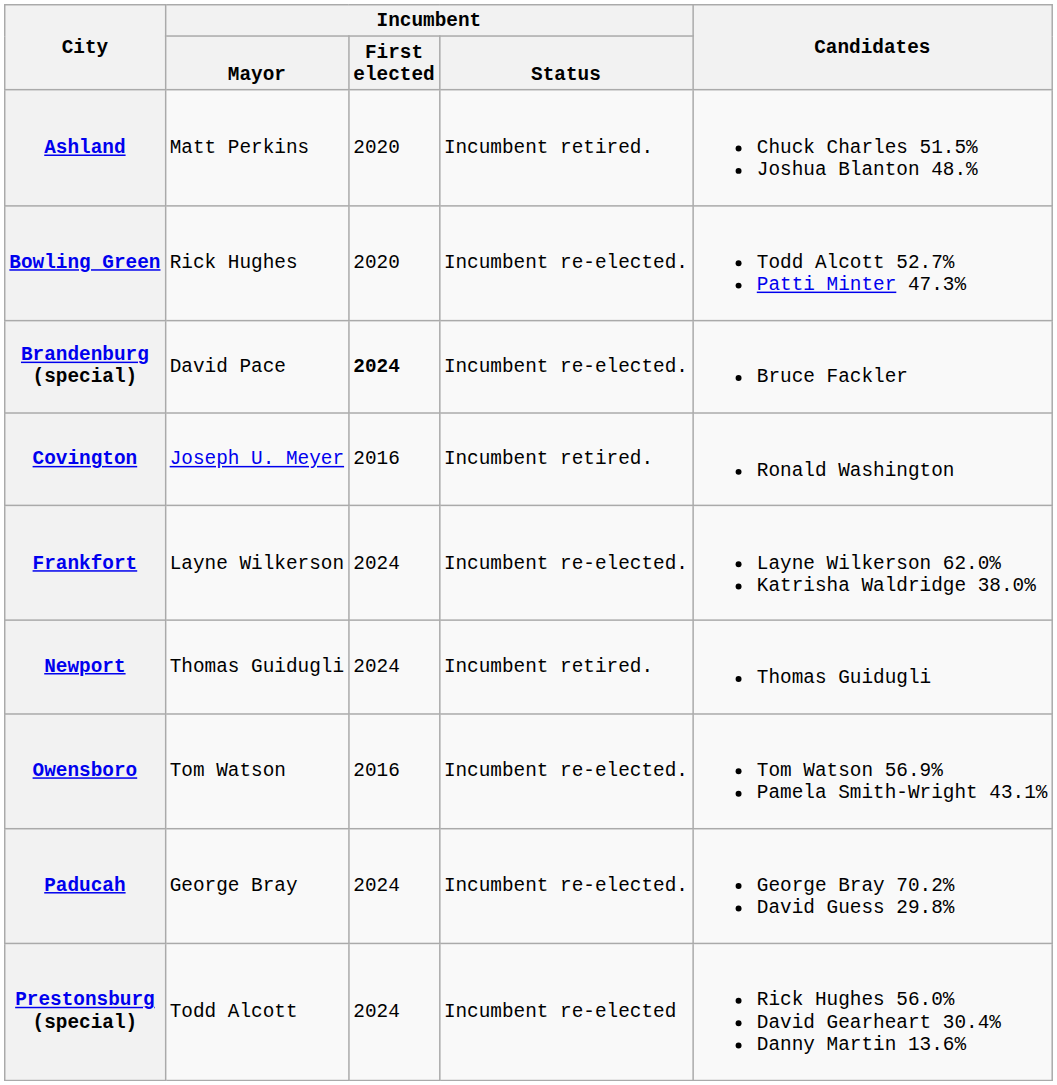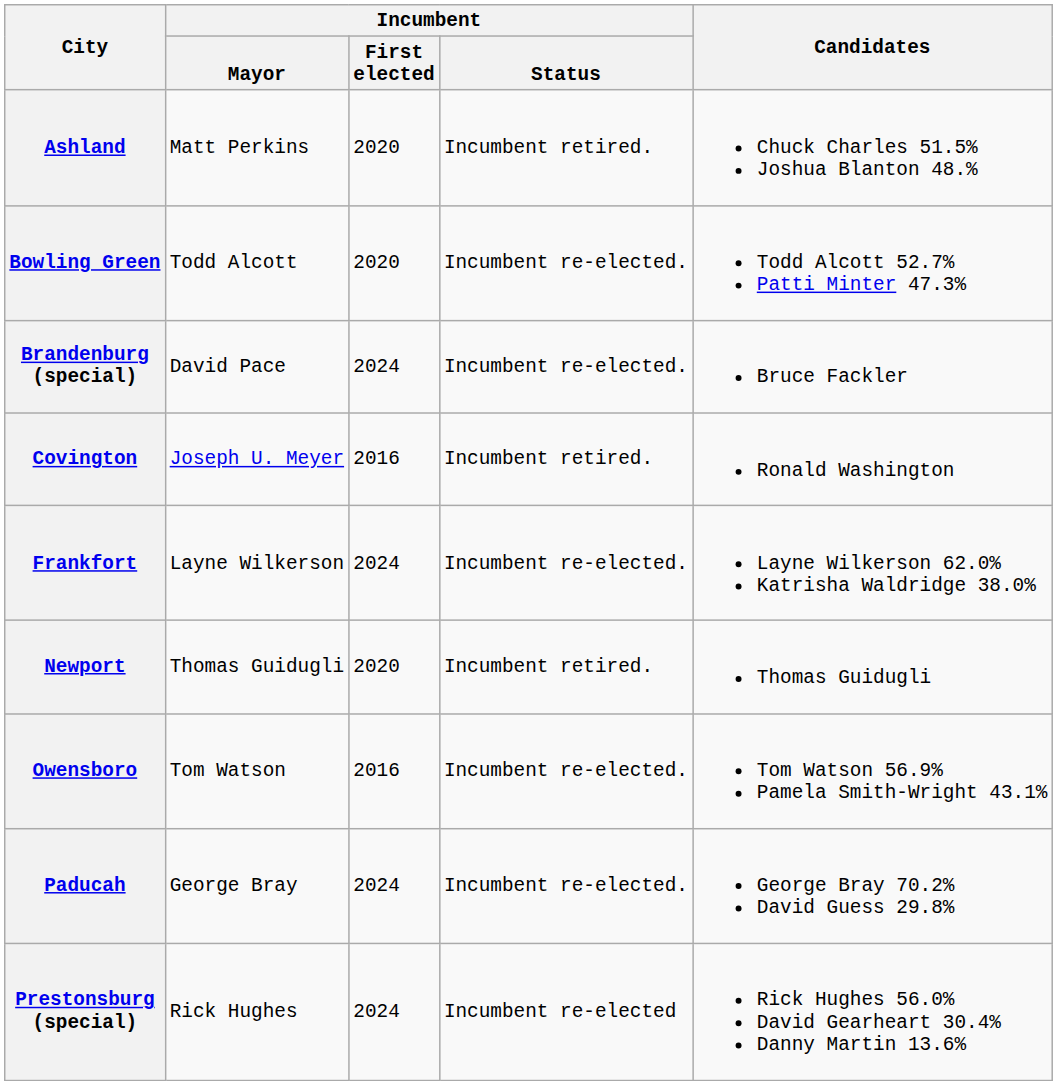Bowling Green | Incumbent / Mayor: Rick Hughes -> Todd Alcott
Brandenburg (special) | Incumbent / First elected: bold -> normal
Newport | Incumbent / First elected: 2024 -> 2020
Prestonsburg (special) | Incumbent / Mayor: Todd Alcott -> Rick Hughes
